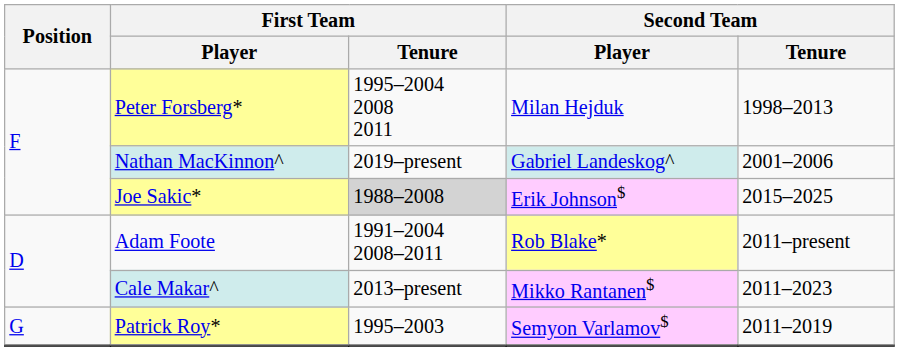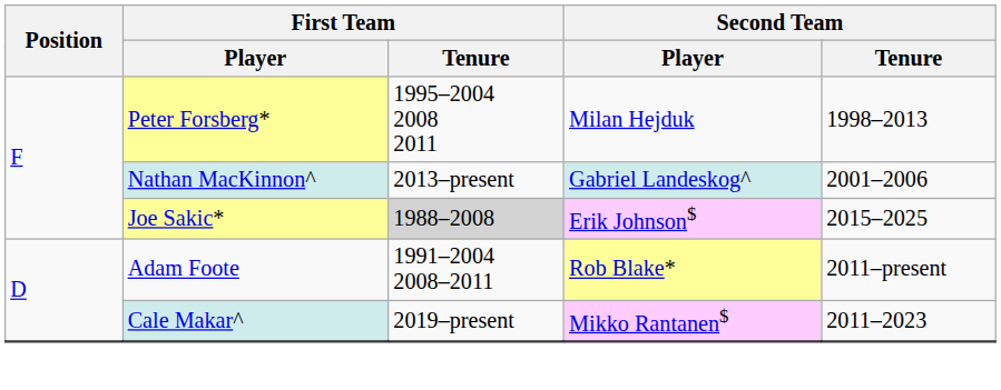Nathan MacKinnon^ | First Team / Tenure: 2019–present -> 2013–present
Cale Makar^ | First Team / Tenure: 2013–present -> 2019–present
- row: G | Patrick Roy* | 1995–2003 | Semyon Varlamov$ | 2011–2019
